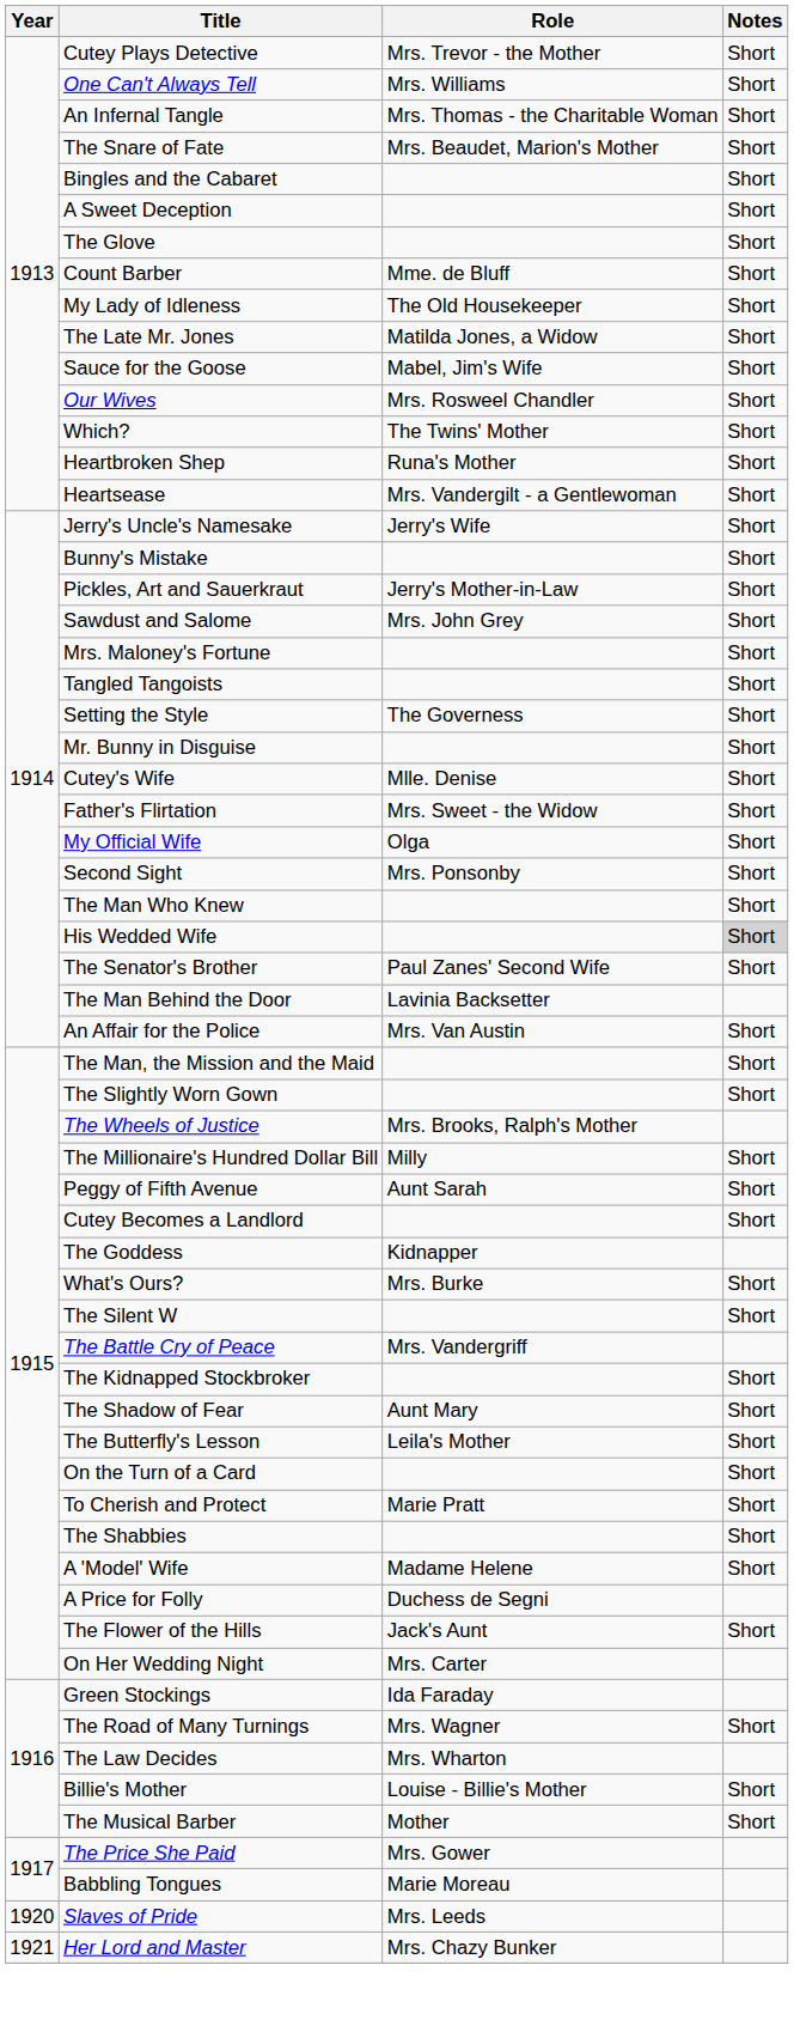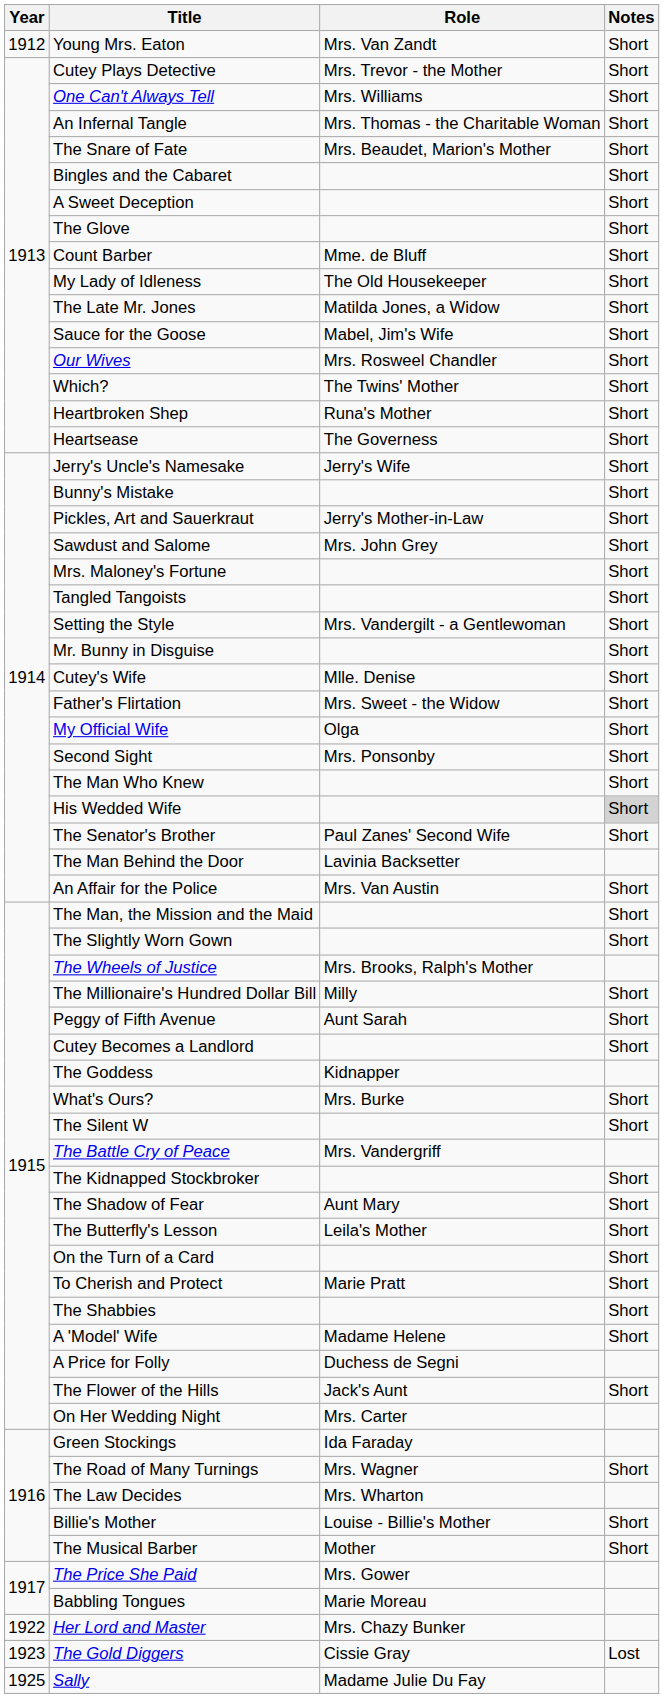+ row: 1912 | Young Mrs. Eaton | Mrs. Van Zandt | Short
Heartsease | Role: Mrs. Vandergilt - a Gentlewoman -> The Governess
Setting the Style | Role: The Governess -> Mrs. Vandergilt - a Gentlewoman
- row: 1920 | Slaves of Pride | Mrs. Leeds
Her Lord and Master | Year: 1921 -> 1922
+ row: 1923 | The Gold Diggers | Cissie Gray | Lost
+ row: 1925 | Sally | Madame Julie Du Fay
